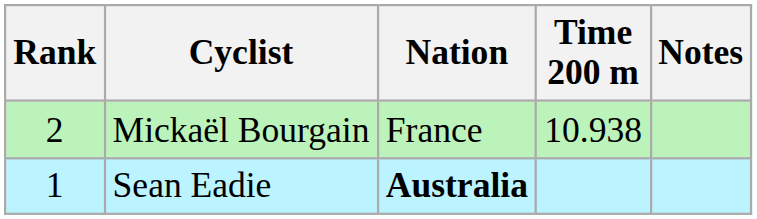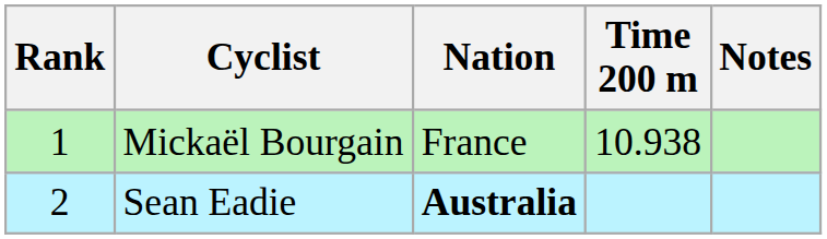Mickaël Bourgain | Rank: 2 -> 1
Sean Eadie | Rank: 1 -> 2
